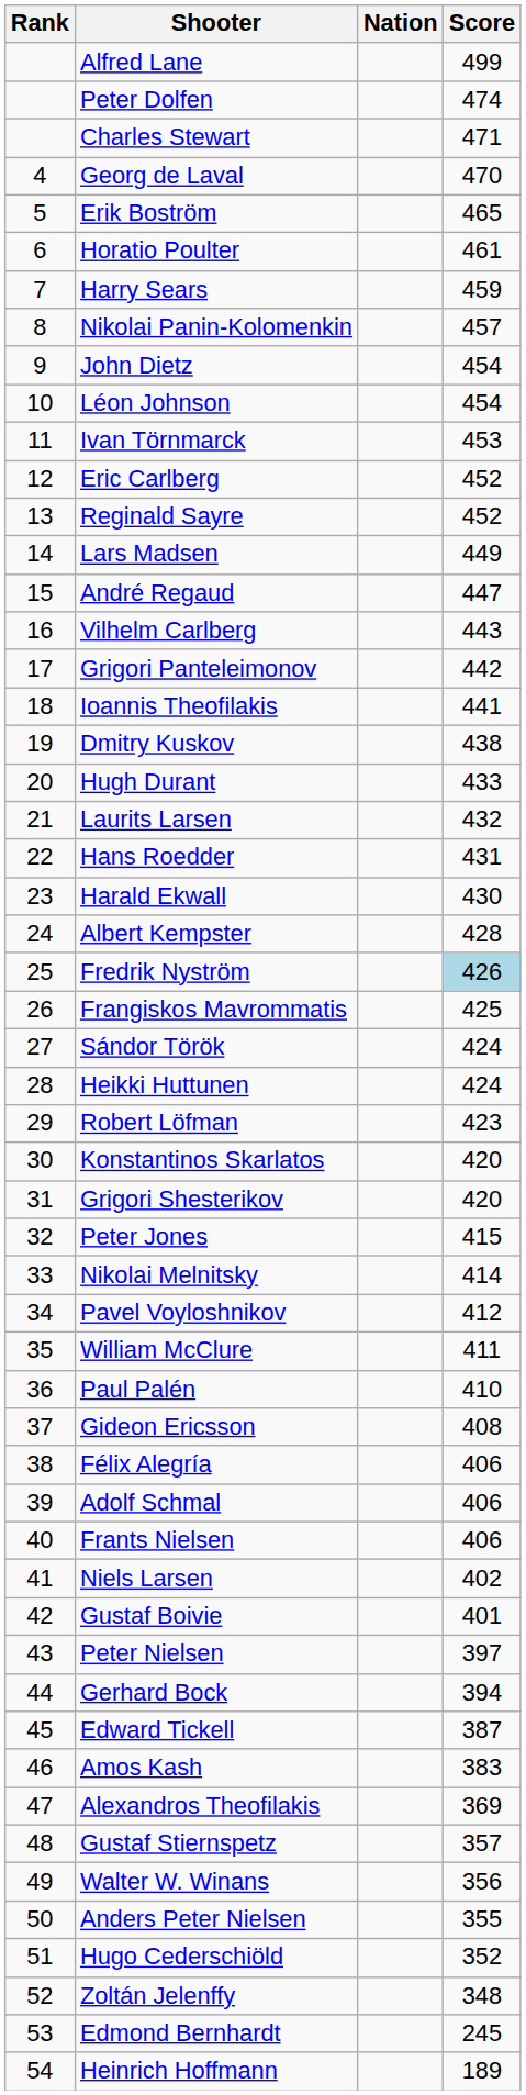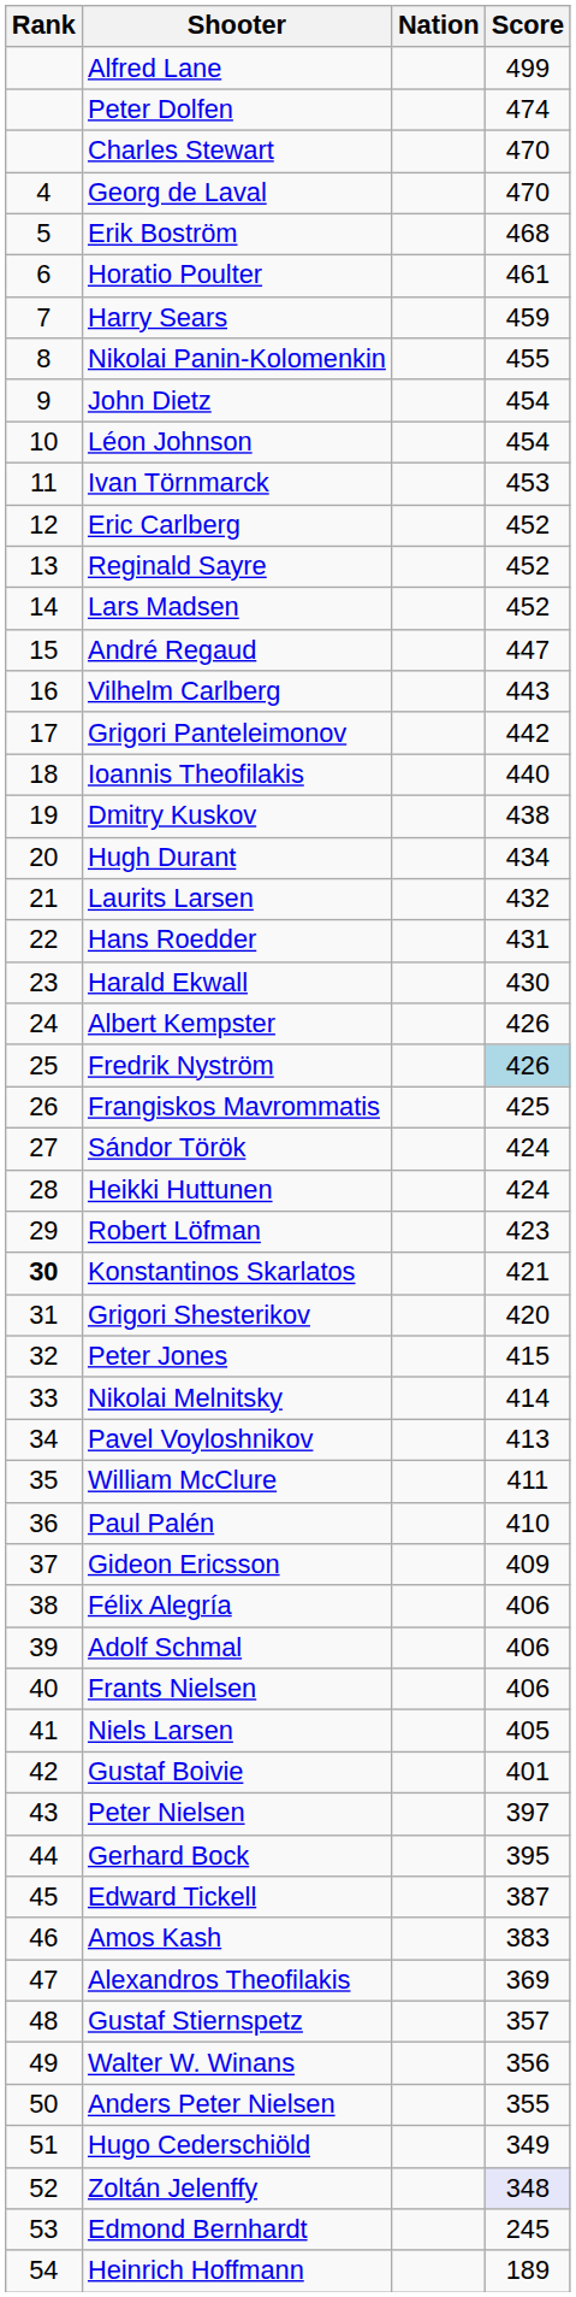Charles Stewart | Score: 471 -> 470
Erik Boström | Score: 465 -> 468
Nikolai Panin-Kolomenkin | Score: 457 -> 455
Lars Madsen | Score: 449 -> 452
Ioannis Theofilakis | Score: 441 -> 440
Hugh Durant | Score: 433 -> 434
Albert Kempster | Score: 428 -> 426
Konstantinos Skarlatos | Rank: normal -> bold
Konstantinos Skarlatos | Score: 420 -> 421
Pavel Voyloshnikov | Score: 412 -> 413
Gideon Ericsson | Score: 408 -> 409
Niels Larsen | Score: 402 -> 405
Gerhard Bock | Score: 394 -> 395
Hugo Cederschiöld | Score: 352 -> 349
Zoltán Jelenffy | Score: no background -> lavender background
